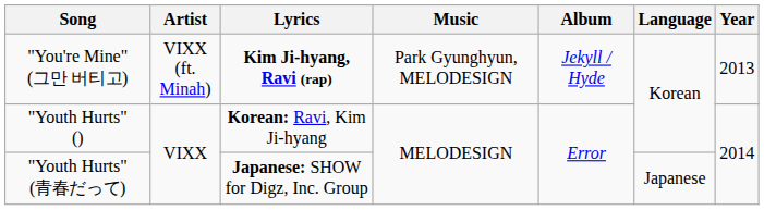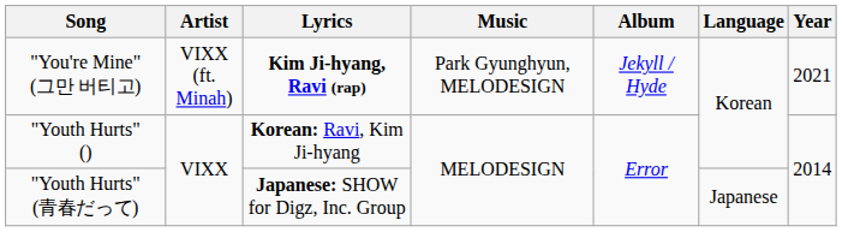"You're Mine" (그만 버티고) | Year: 2013 -> 2021
